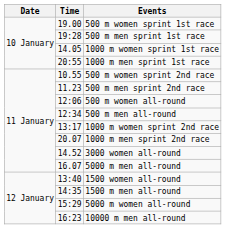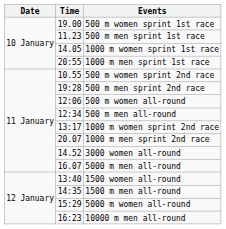500 m men sprint 1st race | Time: 19:28 -> 11.23
500 m men sprint 2nd race | Time: 11.23 -> 19:28
